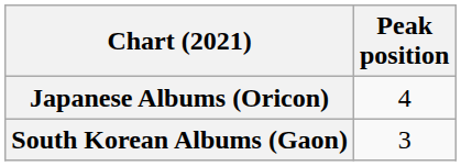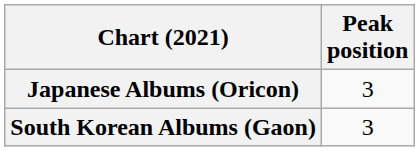Japanese Albums (Oricon) | Peak position: 4 -> 3
